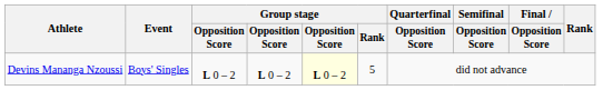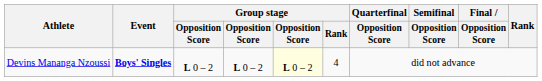Devins Mananga Nzoussi | Event: normal -> bold
Devins Mananga Nzoussi | Group stage / Rank: 5 -> 4
